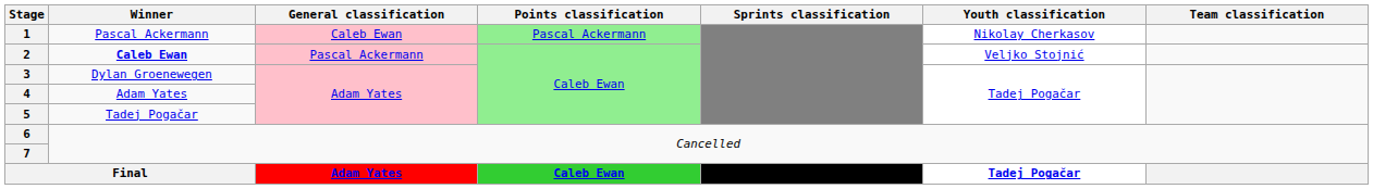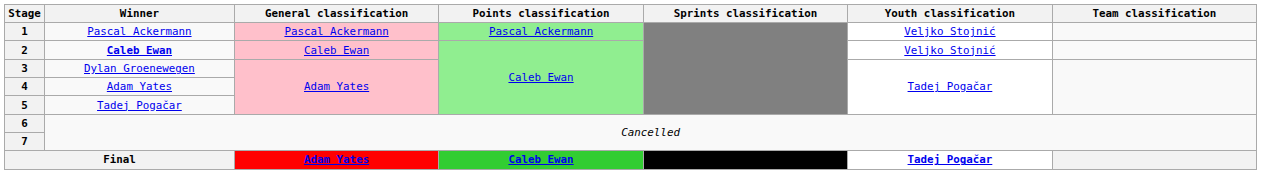1 | General classification: Caleb Ewan -> Pascal Ackermann
1 | Youth classification: Nikolay Cherkasov -> Veljko Stojnić
2 | General classification: Pascal Ackermann -> Caleb Ewan
